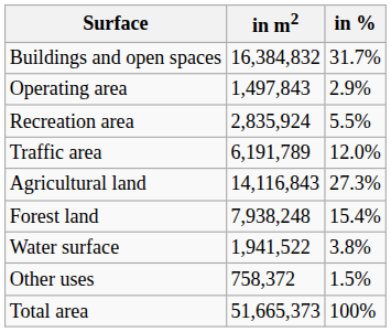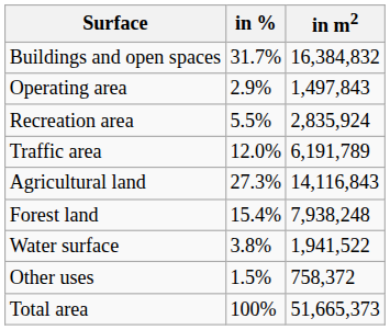columns swapped: in m2 <-> in %
